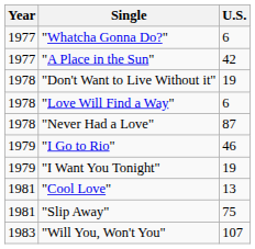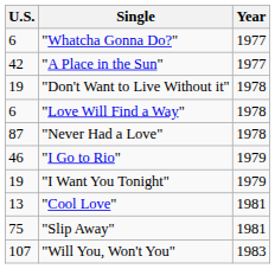columns swapped: Year <-> U.S.
